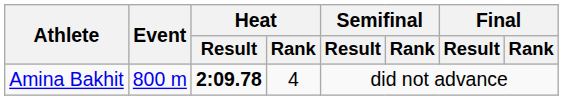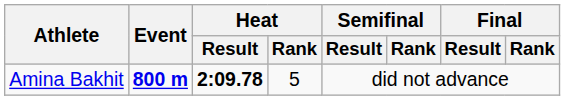Amina Bakhit | Event: normal -> bold
Amina Bakhit | Heat / Rank: 4 -> 5
